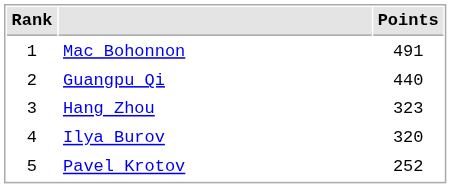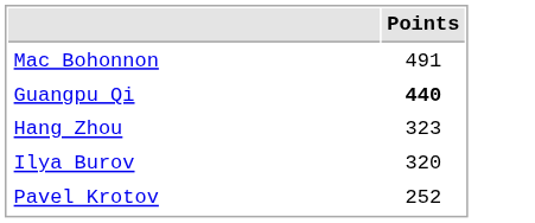- column: Rank | 1 | 2 | 3 | 4 | 5
Guangpu Qi | Points: normal -> bold
